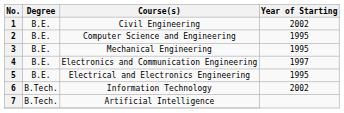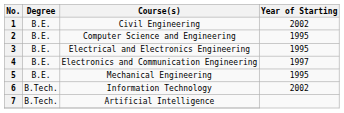3 | Course(s): Mechanical Engineering -> Electrical and Electronics Engineering
5 | Course(s): Electrical and Electronics Engineering -> Mechanical Engineering
